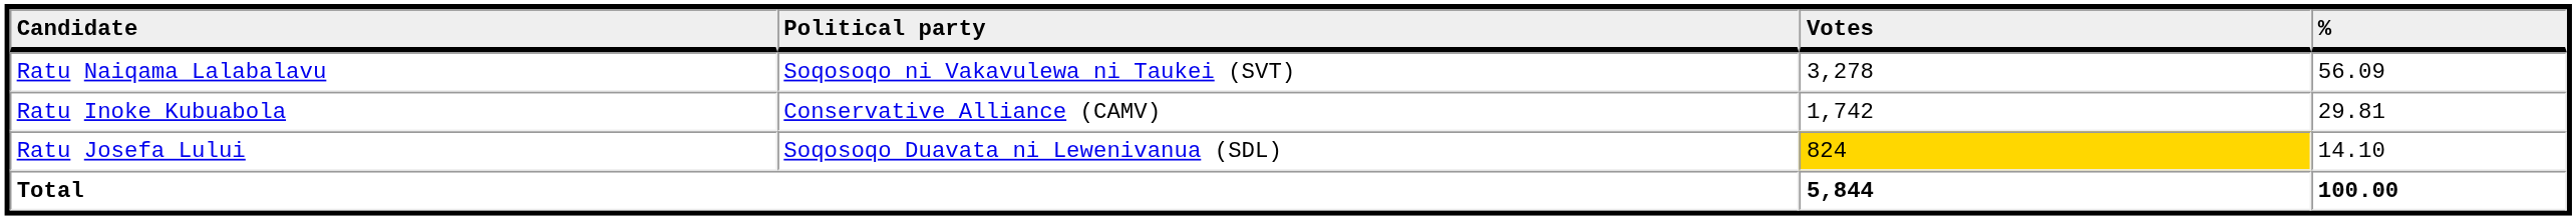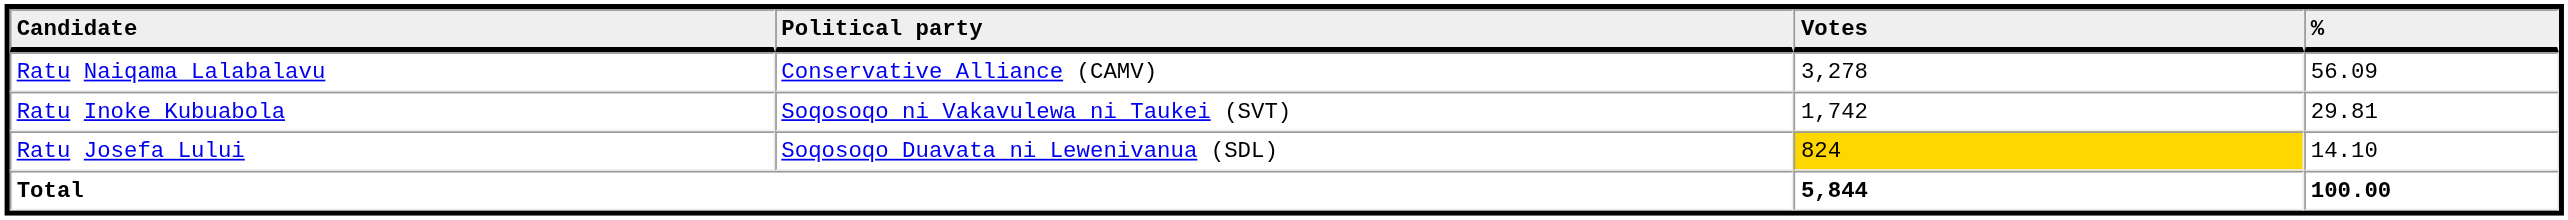Ratu Naiqama Lalabalavu | Political party: Soqosoqo ni Vakavulewa ni Taukei (SVT) -> Conservative Alliance (CAMV)
Ratu Inoke Kubuabola | Political party: Conservative Alliance (CAMV) -> Soqosoqo ni Vakavulewa ni Taukei (SVT)
